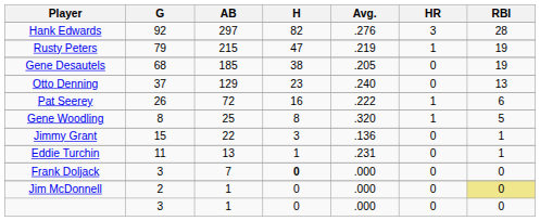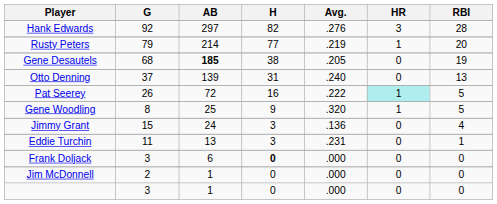Rusty Peters | AB: 215 -> 214
Rusty Peters | H: 47 -> 77
Rusty Peters | RBI: 19 -> 20
Gene Desautels | AB: normal -> bold
Otto Denning | AB: 129 -> 139
Otto Denning | H: 23 -> 31
Pat Seerey | HR: no background -> paleturquoise background
Pat Seerey | RBI: 6 -> 5
Gene Woodling | H: 8 -> 9
Jimmy Grant | AB: 22 -> 24
Jimmy Grant | RBI: 1 -> 4
Eddie Turchin | H: 1 -> 3
Frank Doljack | AB: 7 -> 6
Jim McDonnell | RBI: khaki background -> no background
